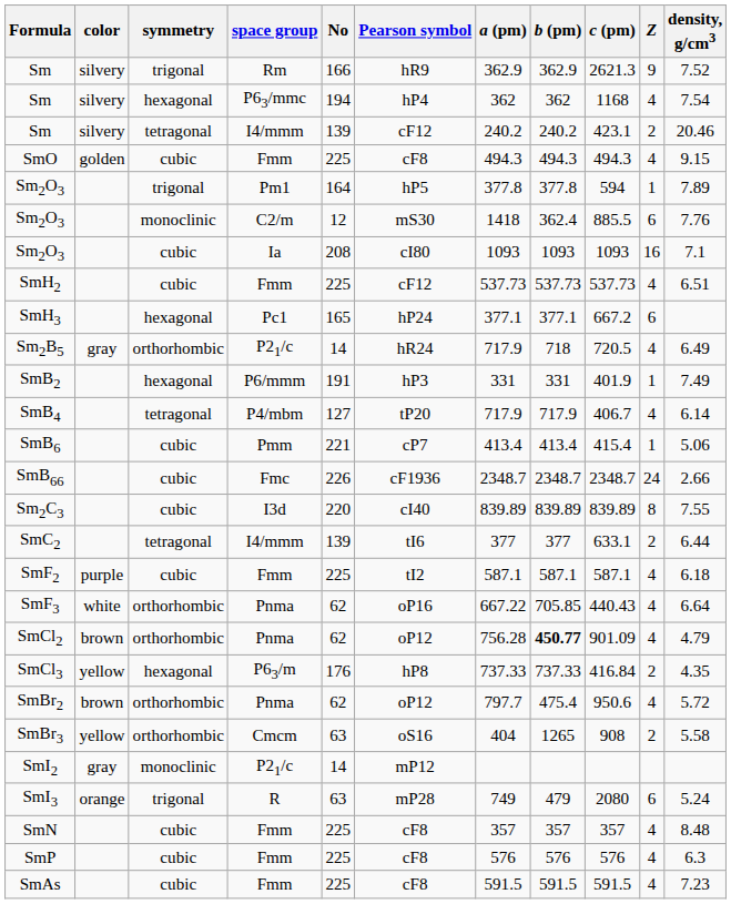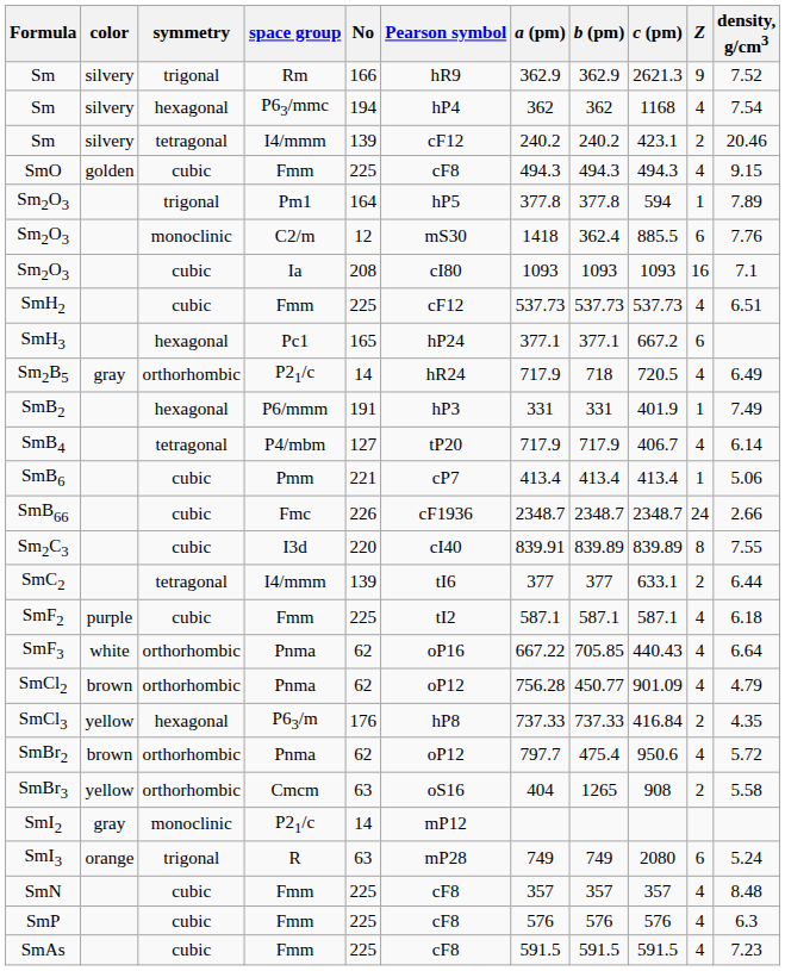SmB6 | c (pm): 415.4 -> 413.4
Sm2C3 | a (pm): 839.89 -> 839.91
SmCl2 | b (pm): bold -> normal
SmI3 | b (pm): 479 -> 749
